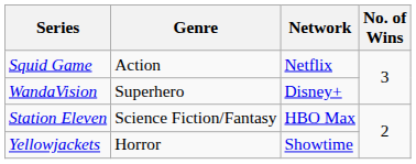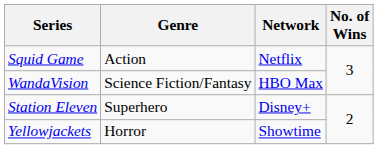WandaVision | Genre: Superhero -> Science Fiction/Fantasy
WandaVision | Network: Disney+ -> HBO Max
Station Eleven | Genre: Science Fiction/Fantasy -> Superhero
Station Eleven | Network: HBO Max -> Disney+
